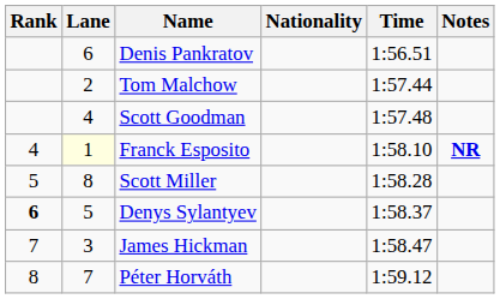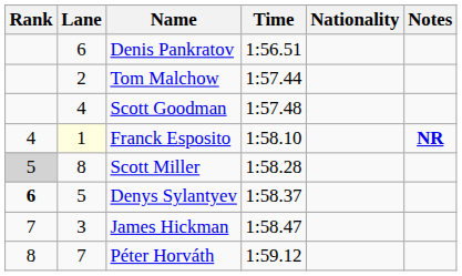columns swapped: Nationality <-> Time
Scott Miller | Rank: no background -> lightgrey background
